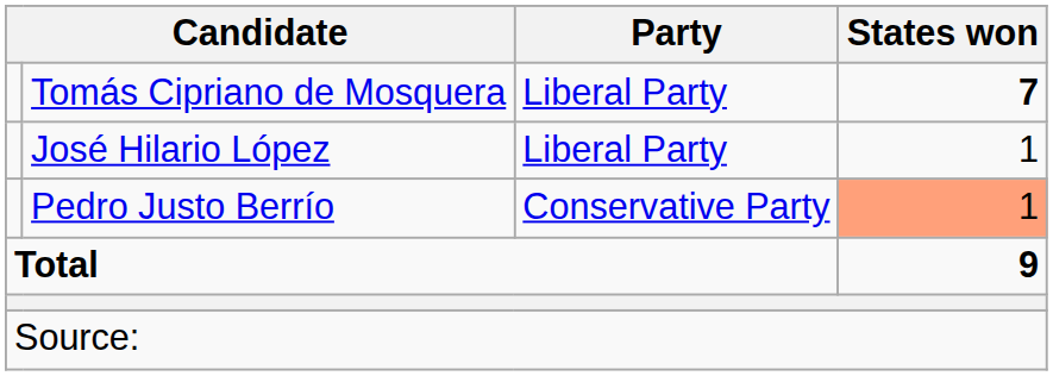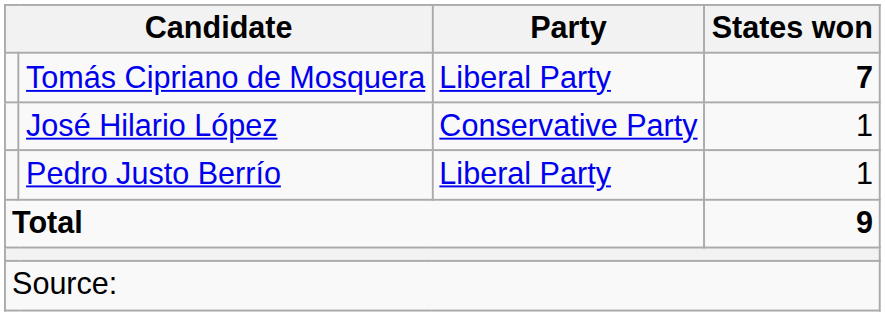José Hilario López | Party: Liberal Party -> Conservative Party
Pedro Justo Berrío | Party: Conservative Party -> Liberal Party
Pedro Justo Berrío | States won: lightsalmon background -> no background
